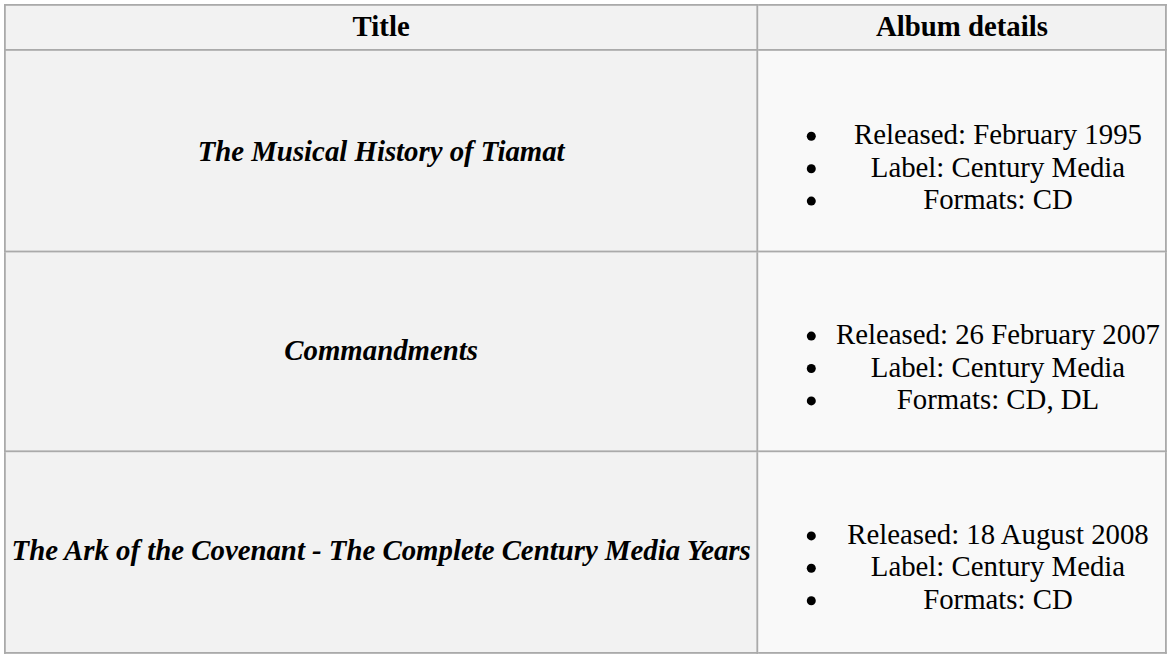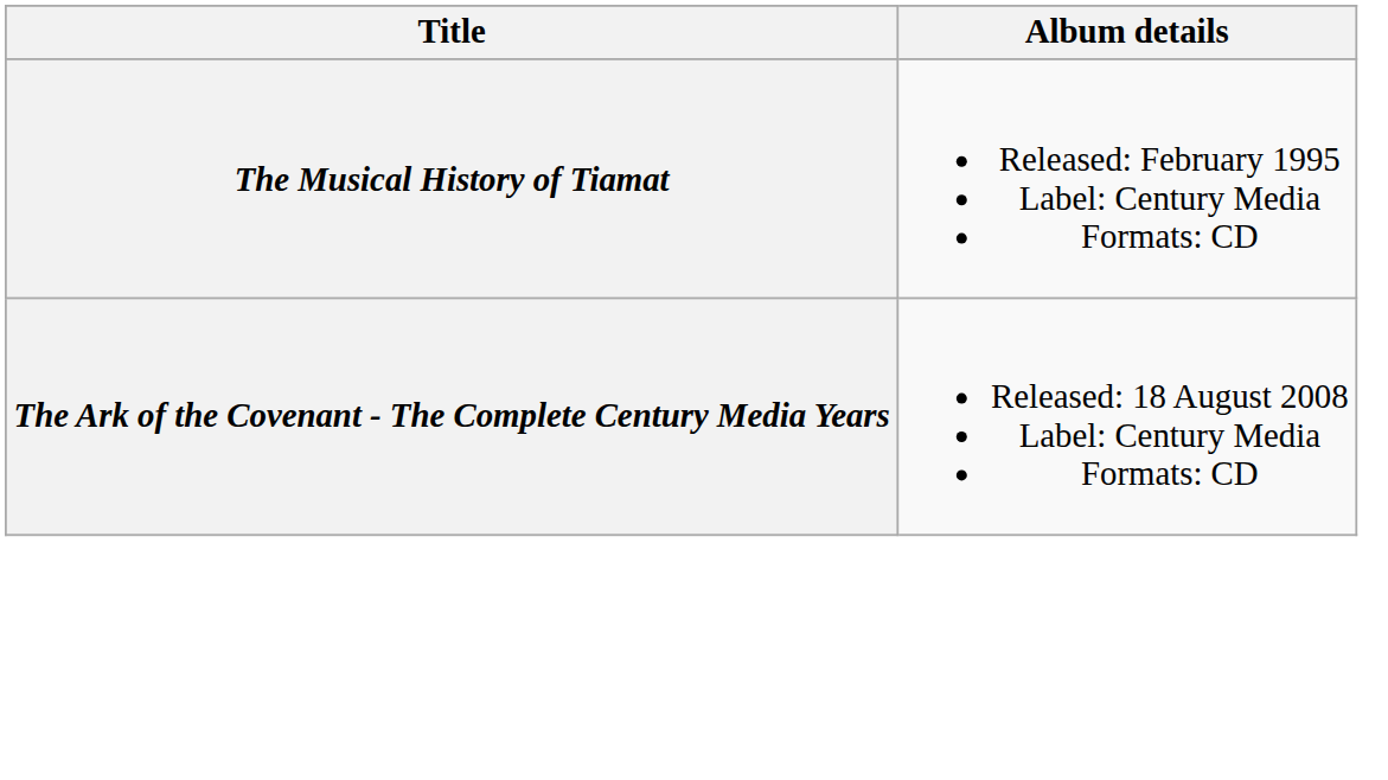- row: Commandments | Released: 26 February 2007 Label: Century Media Formats: CD, DL
